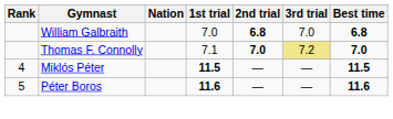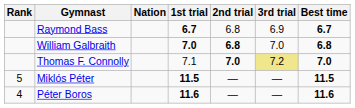+ row: Raymond Bass | 6.7 | 6.8 | 6.9 | 6.7
William Galbraith | 1st trial: normal -> bold
Miklós Péter | Rank: 4 -> 5
Péter Boros | Rank: 5 -> 4
